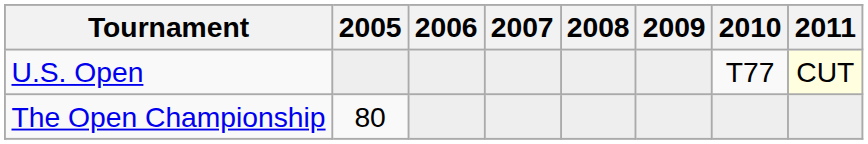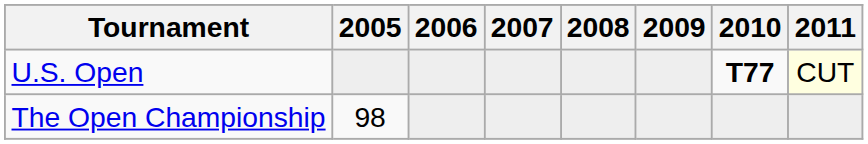U.S. Open | 2010: normal -> bold
The Open Championship | 2005: 80 -> 98
